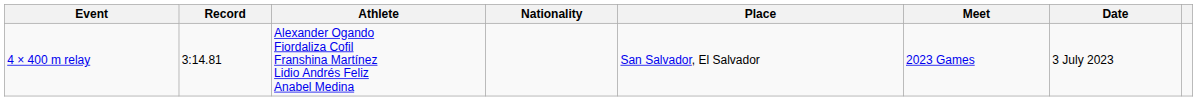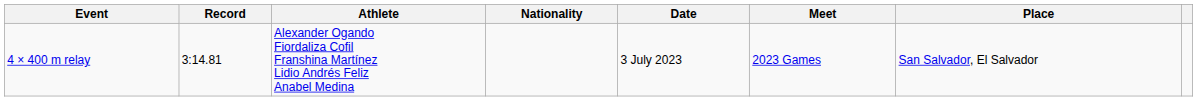columns swapped: Date <-> Place
